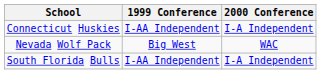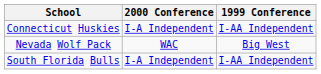columns swapped: 1999 Conference <-> 2000 Conference
